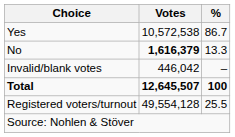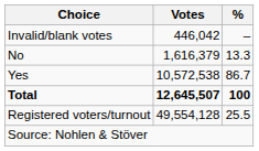rows swapped: Yes <-> Invalid/blank votes
No | Votes: bold -> normal
